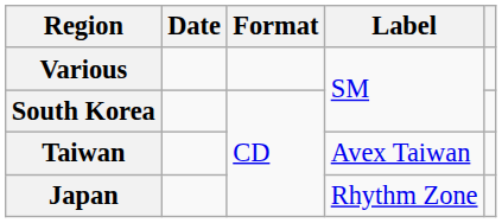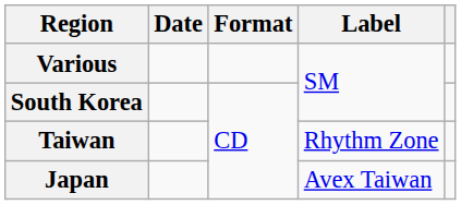Taiwan | Label: Avex Taiwan -> Rhythm Zone
Japan | Label: Rhythm Zone -> Avex Taiwan
